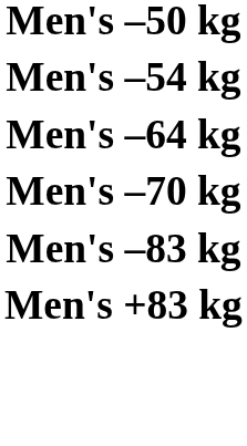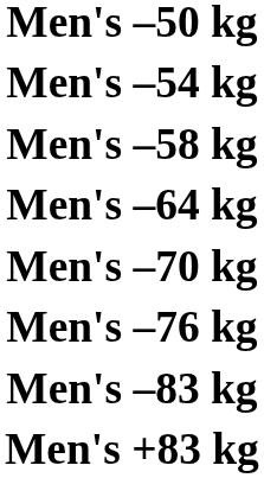+ row: Men's –58 kg
+ row: Men's –76 kg
